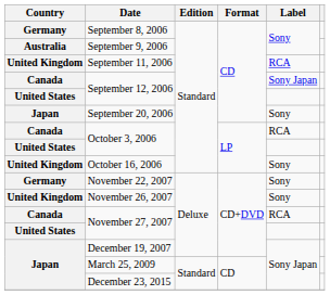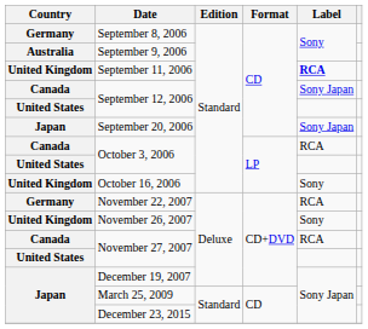September 11, 2006 | Label: normal -> bold
September 20, 2006 | Label: Sony -> Sony Japan
November 22, 2007 | Label: Sony -> RCA
